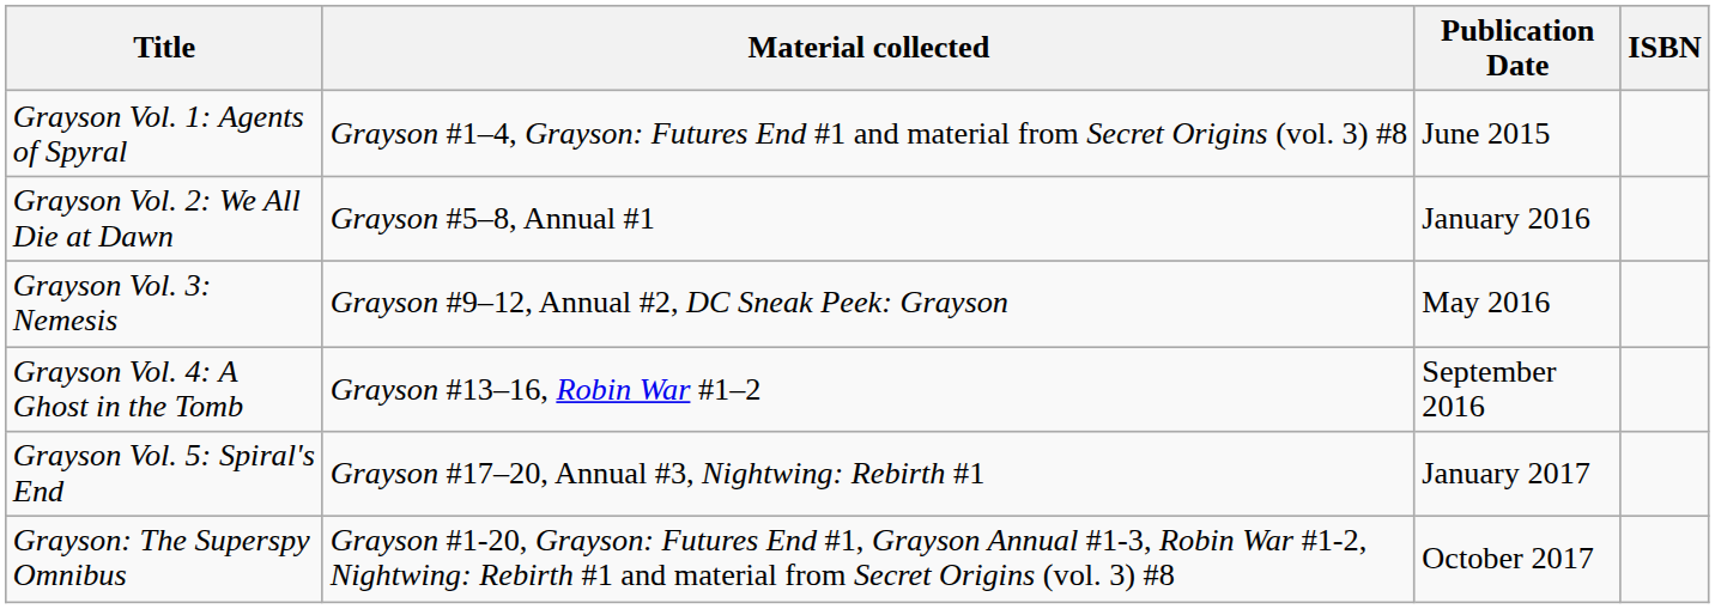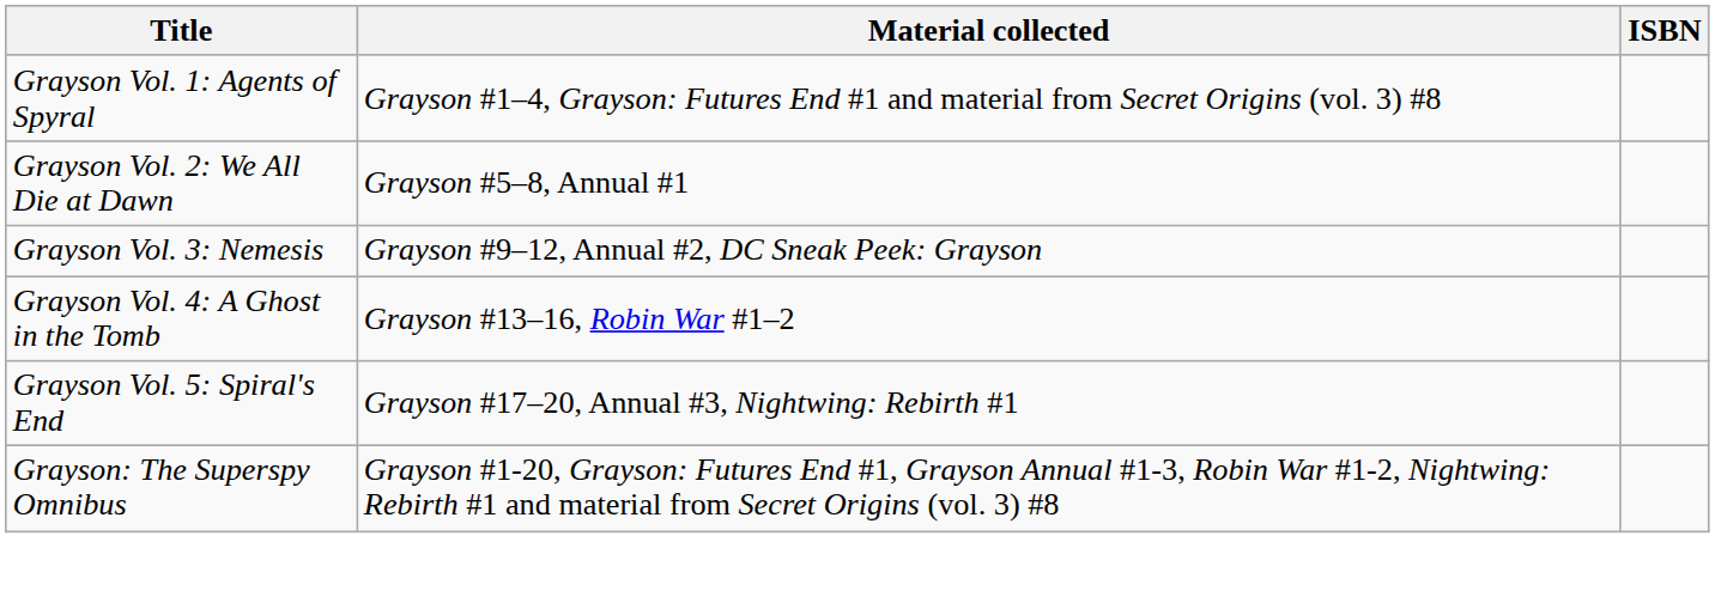- column: Publication Date | June 2015 | January 2016 | May 2016 | September 2016 | January 2017 | October 2017
